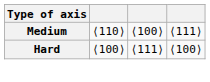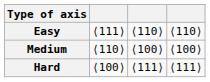+ row: Easy | ⟨111⟩ | ⟨110⟩ | ⟨110⟩
Medium | column 4: ⟨111⟩ -> ⟨100⟩
Hard | column 4: ⟨100⟩ -> ⟨111⟩
